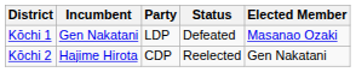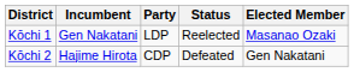Kōchi 1 | Status: Defeated -> Reelected
Kōchi 2 | Status: Reelected -> Defeated
